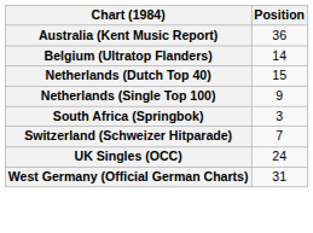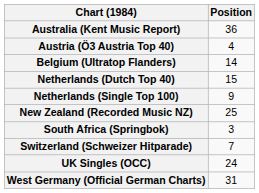+ row: Austria (Ö3 Austria Top 40) | 4
+ row: New Zealand (Recorded Music NZ) | 25
